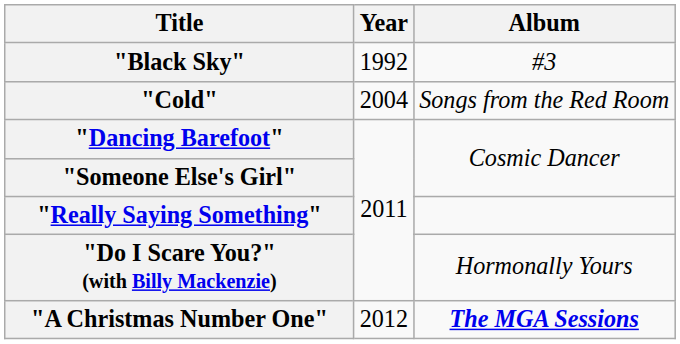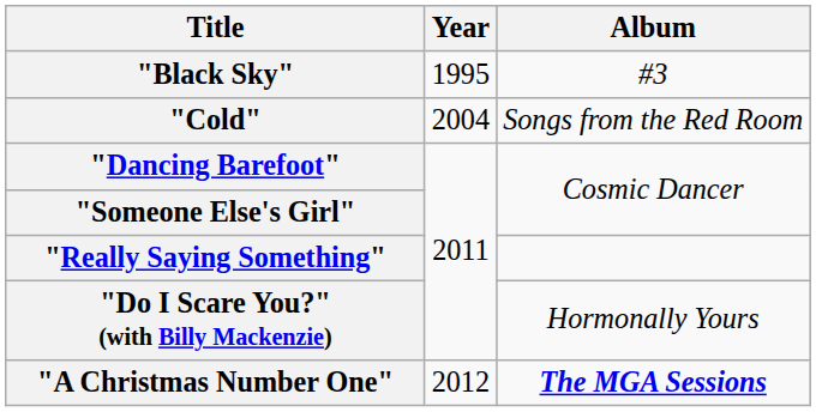"Black Sky" | Year: 1992 -> 1995
